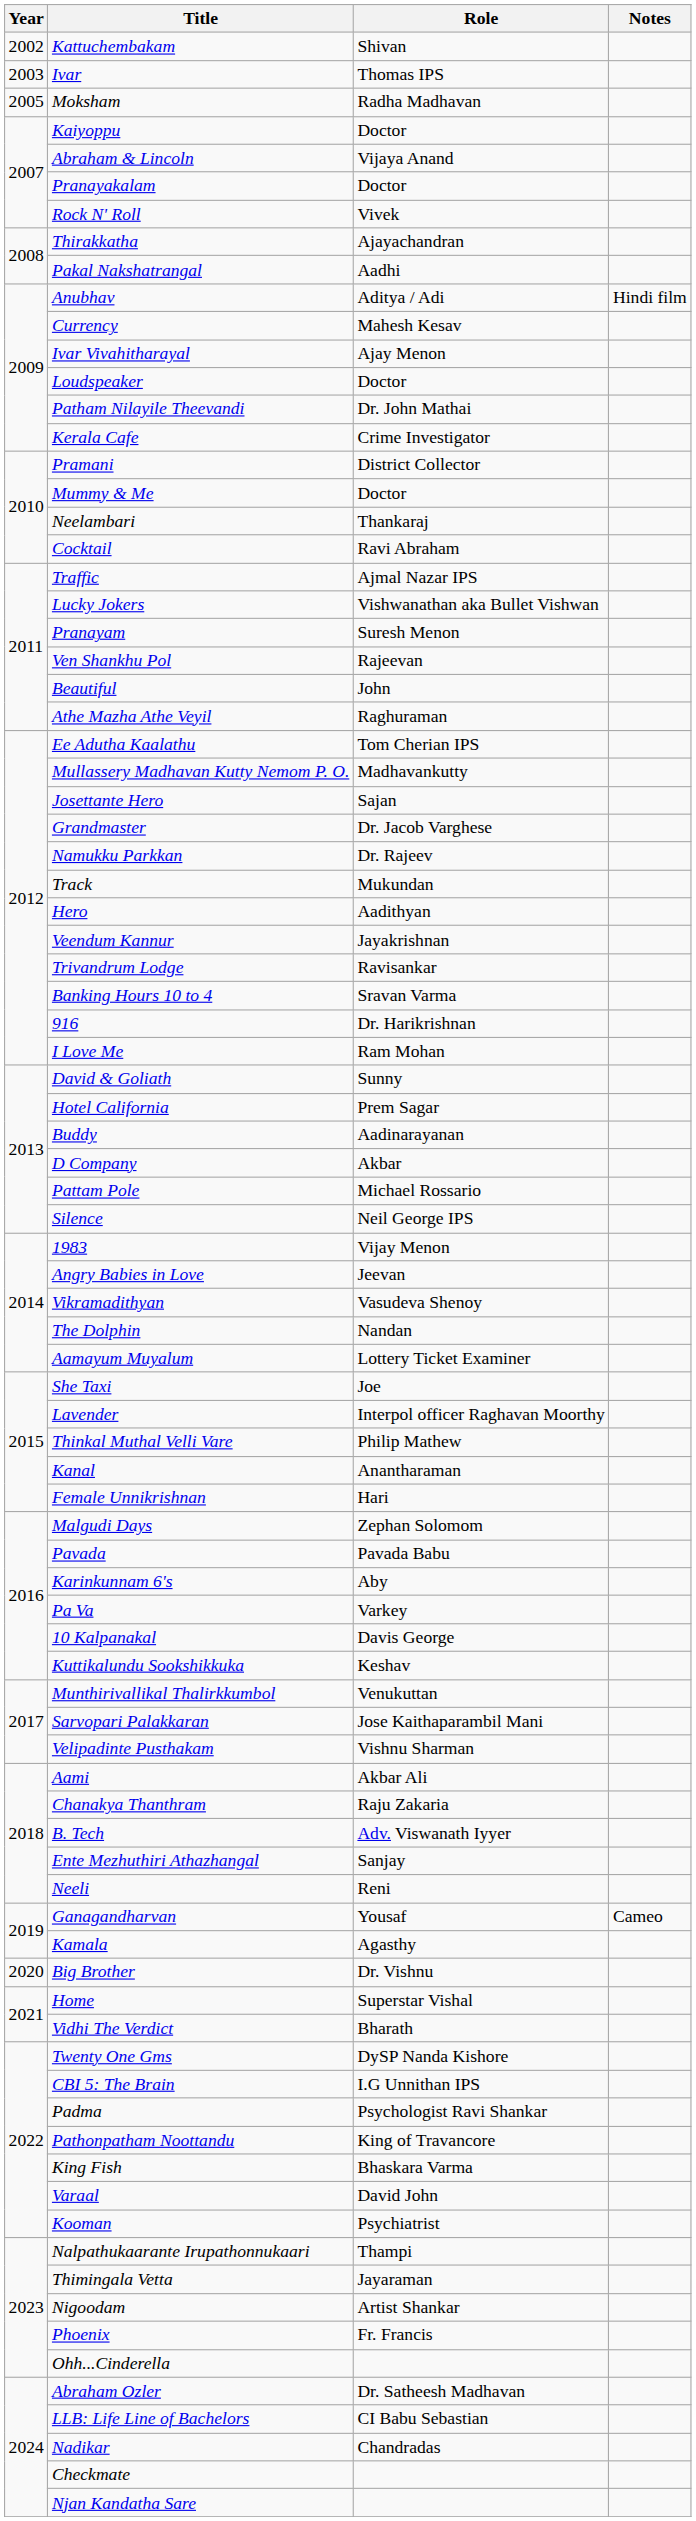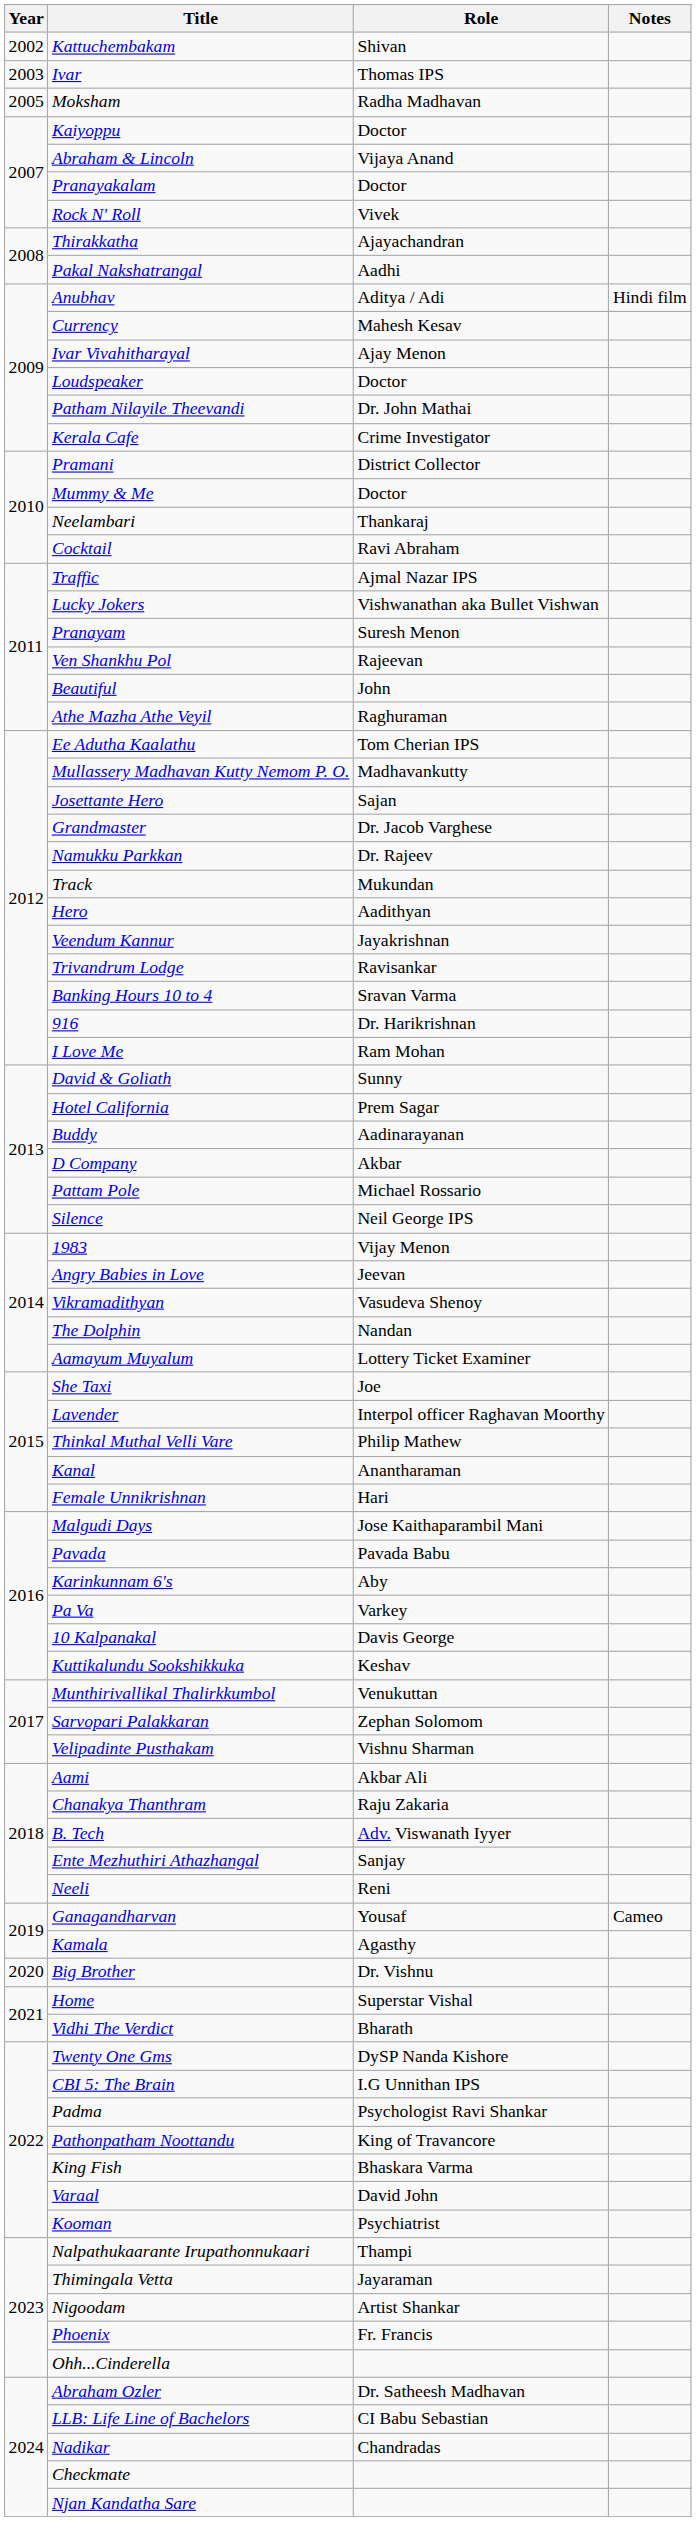Malgudi Days | Role: Zephan Solomom -> Jose Kaithaparambil Mani
Sarvopari Palakkaran | Role: Jose Kaithaparambil Mani -> Zephan Solomom
